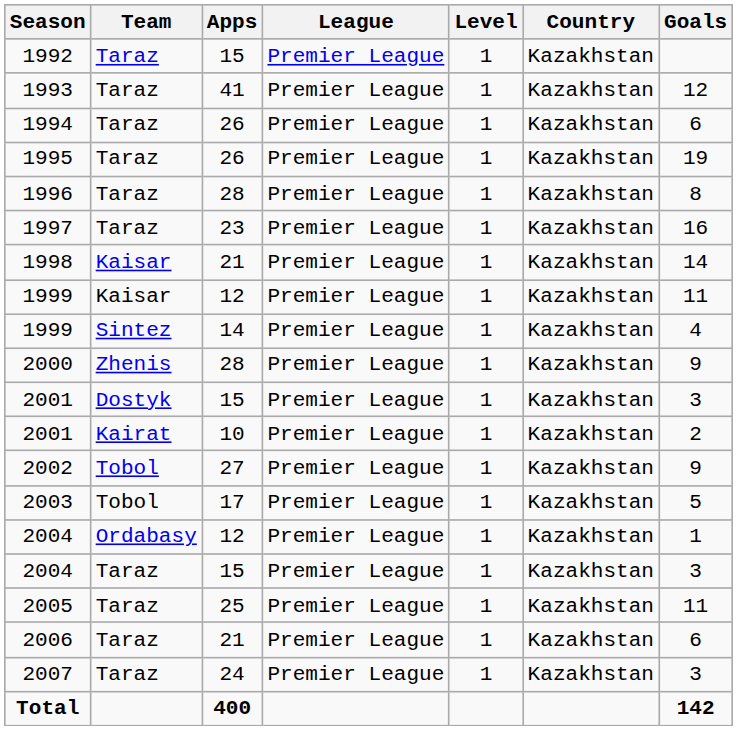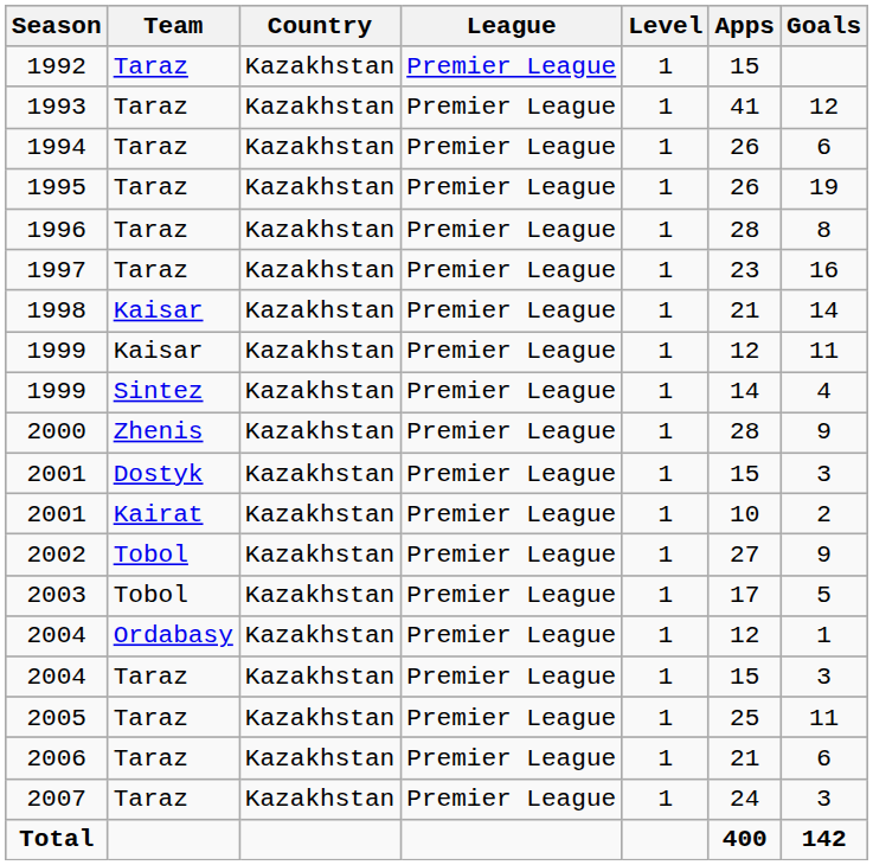columns swapped: Country <-> Apps
